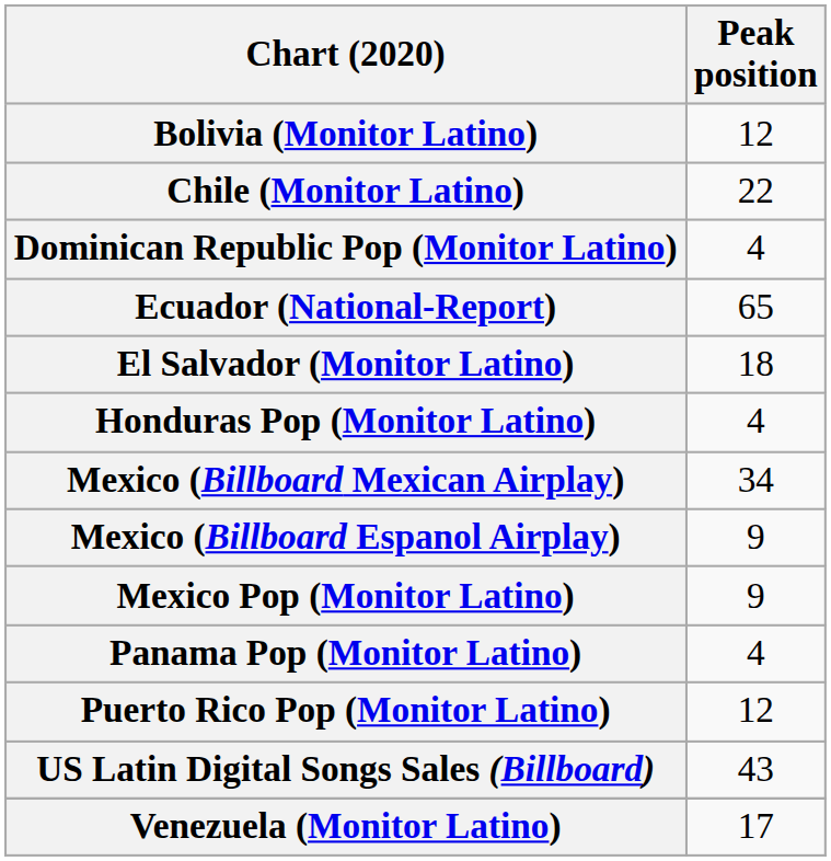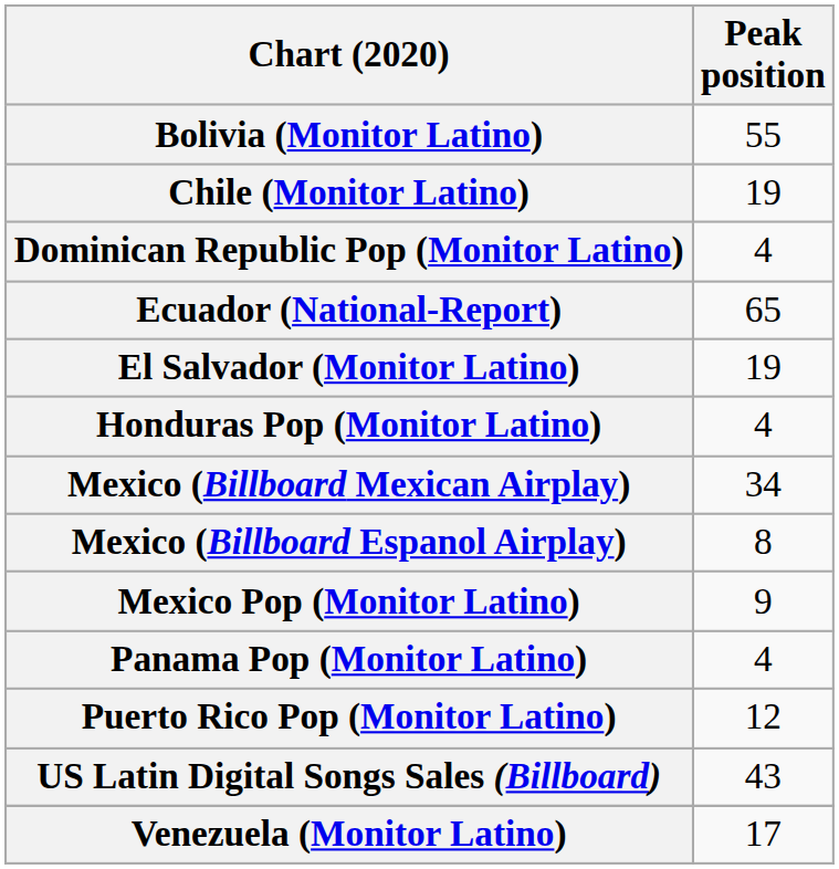Bolivia (Monitor Latino) | Peak position: 12 -> 55
Chile (Monitor Latino) | Peak position: 22 -> 19
El Salvador (Monitor Latino) | Peak position: 18 -> 19
Mexico (Billboard Espanol Airplay) | Peak position: 9 -> 8
